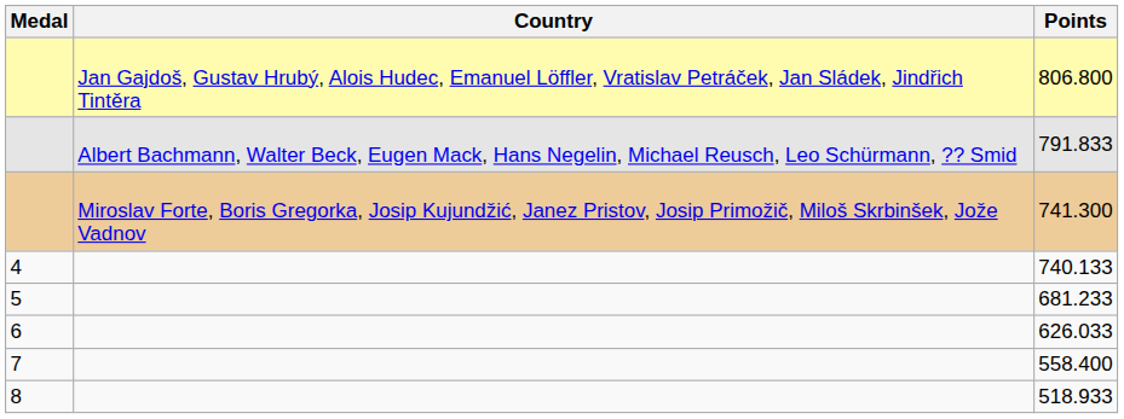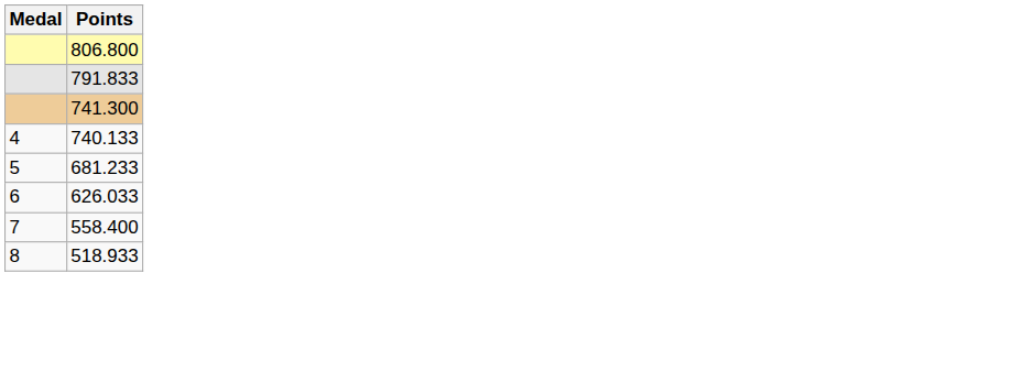- column: Country | Jan Gajdoš, Gustav Hrubý, Alois Hudec, Emanuel Löffler, Vratislav Petráček, Jan Sládek, Jindřich Tintěra | Albert Bachmann, Walter Beck, Eugen Mack, Hans Negelin, Michael Reusch, Leo Schürmann, ?? Smid | Miroslav Forte, Boris Gregorka, Josip Kujundžić, Janez Pristov, Josip Primožič, Miloš Skrbinšek, Jože Vadnov
